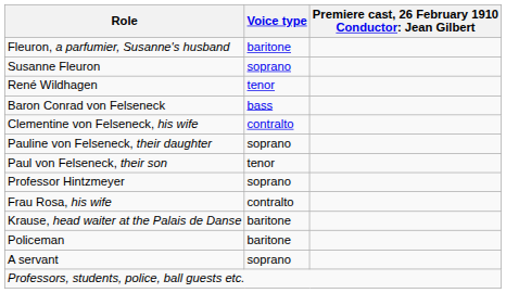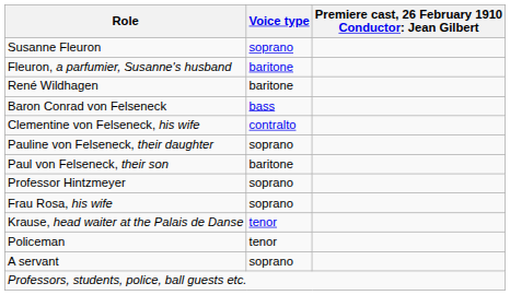rows swapped: Susanne Fleuron <-> Fleuron, a parfumier, Susanne's husband
René Wildhagen | Voice type: tenor -> baritone
Paul von Felseneck, their son | Voice type: tenor -> baritone
Frau Rosa, his wife | Voice type: contralto -> soprano
Krause, head waiter at the Palais de Danse | Voice type: baritone -> tenor
Policeman | Voice type: baritone -> tenor
